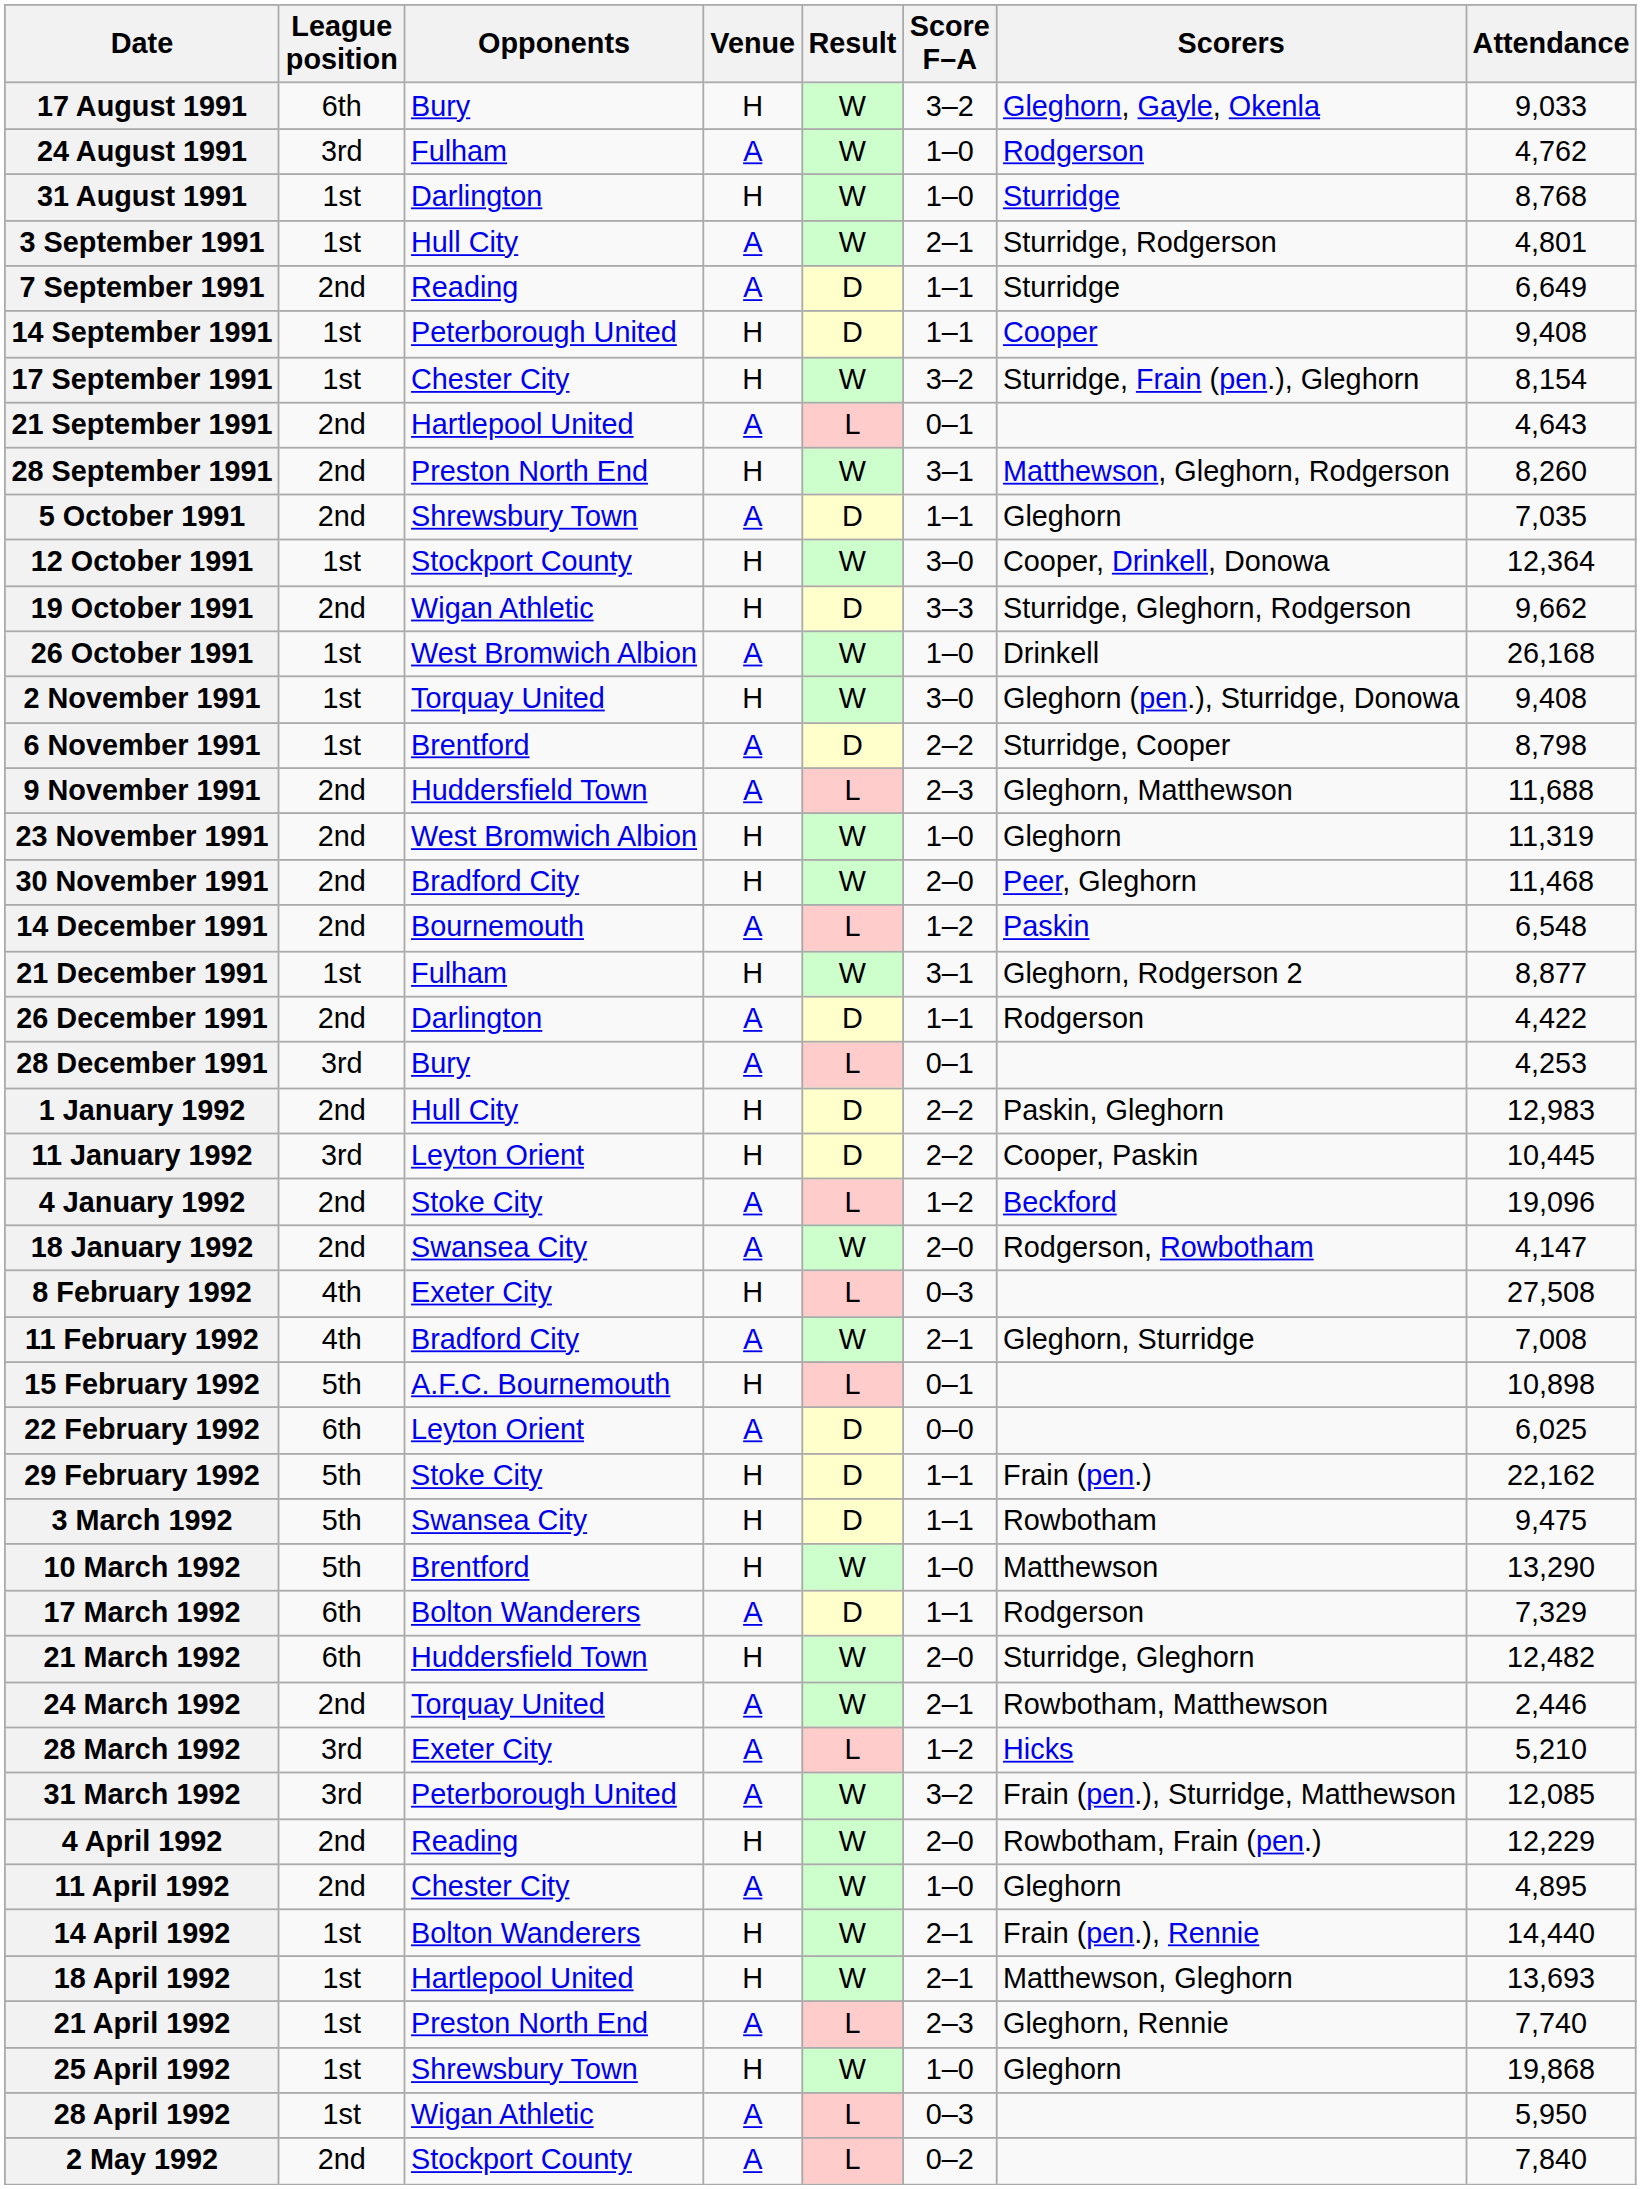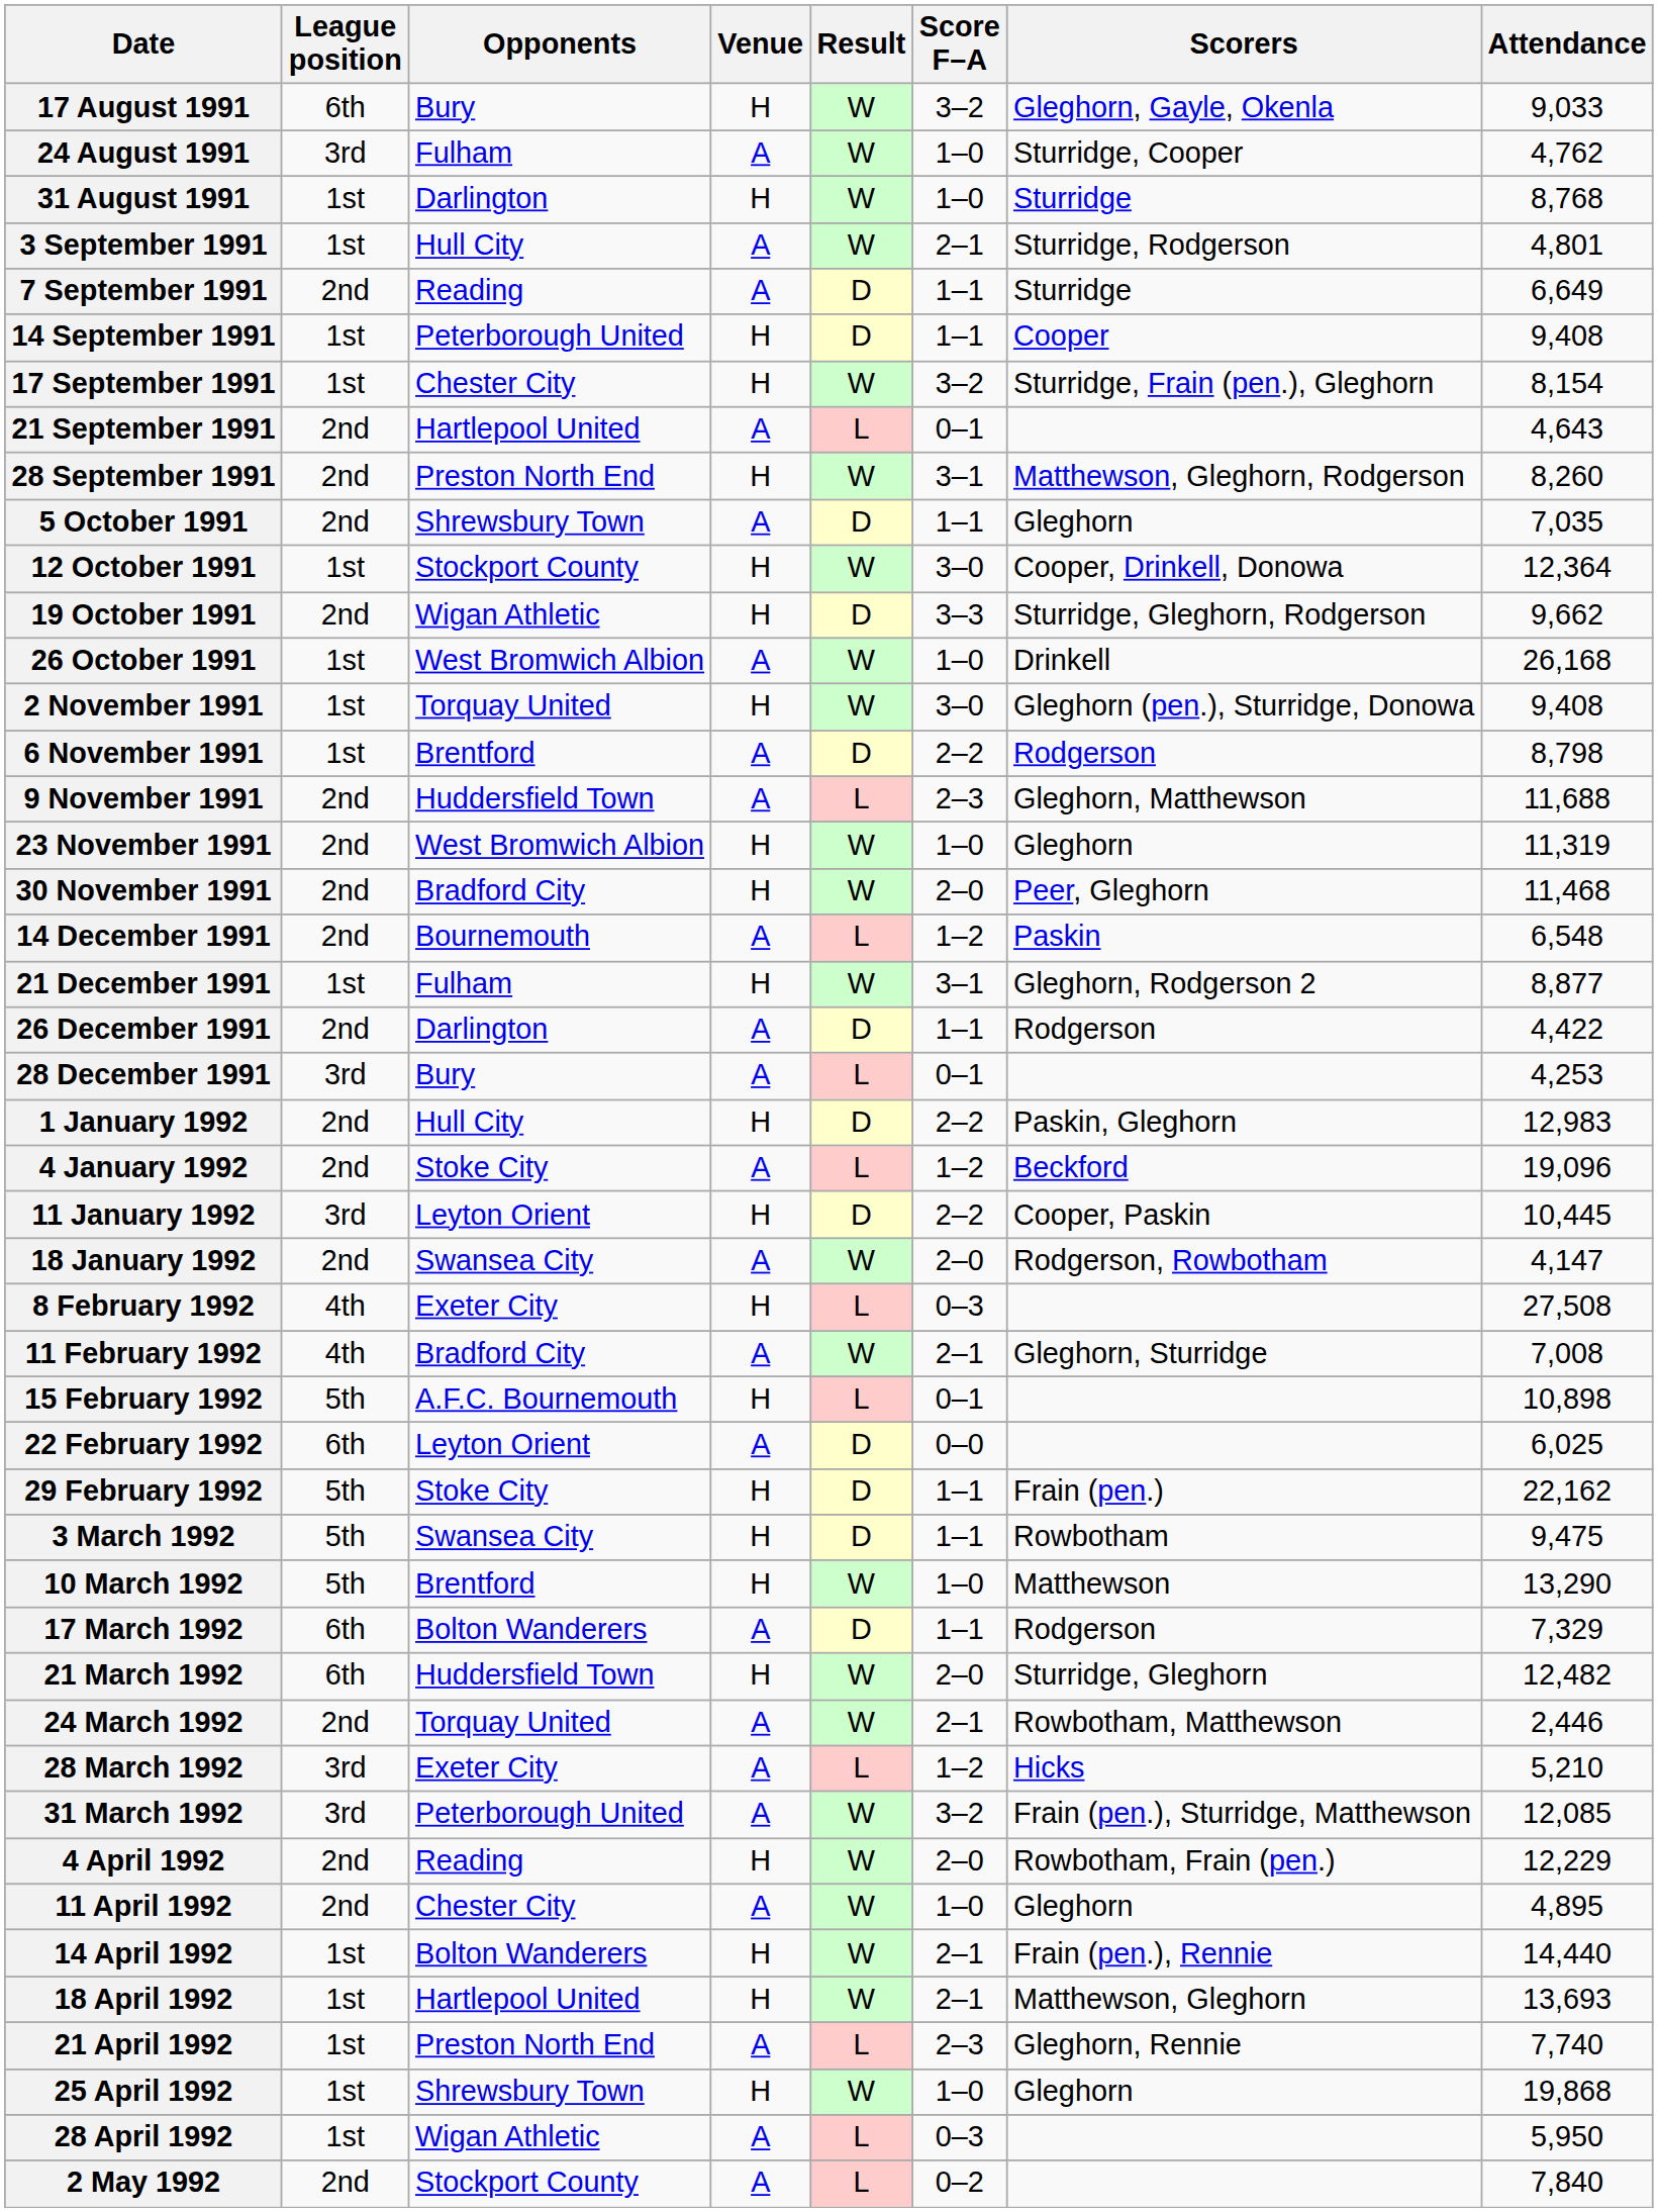24 August 1991 | Scorers: Rodgerson -> Sturridge, Cooper
6 November 1991 | Scorers: Sturridge, Cooper -> Rodgerson
rows swapped: 4 January 1992 <-> 11 January 1992
